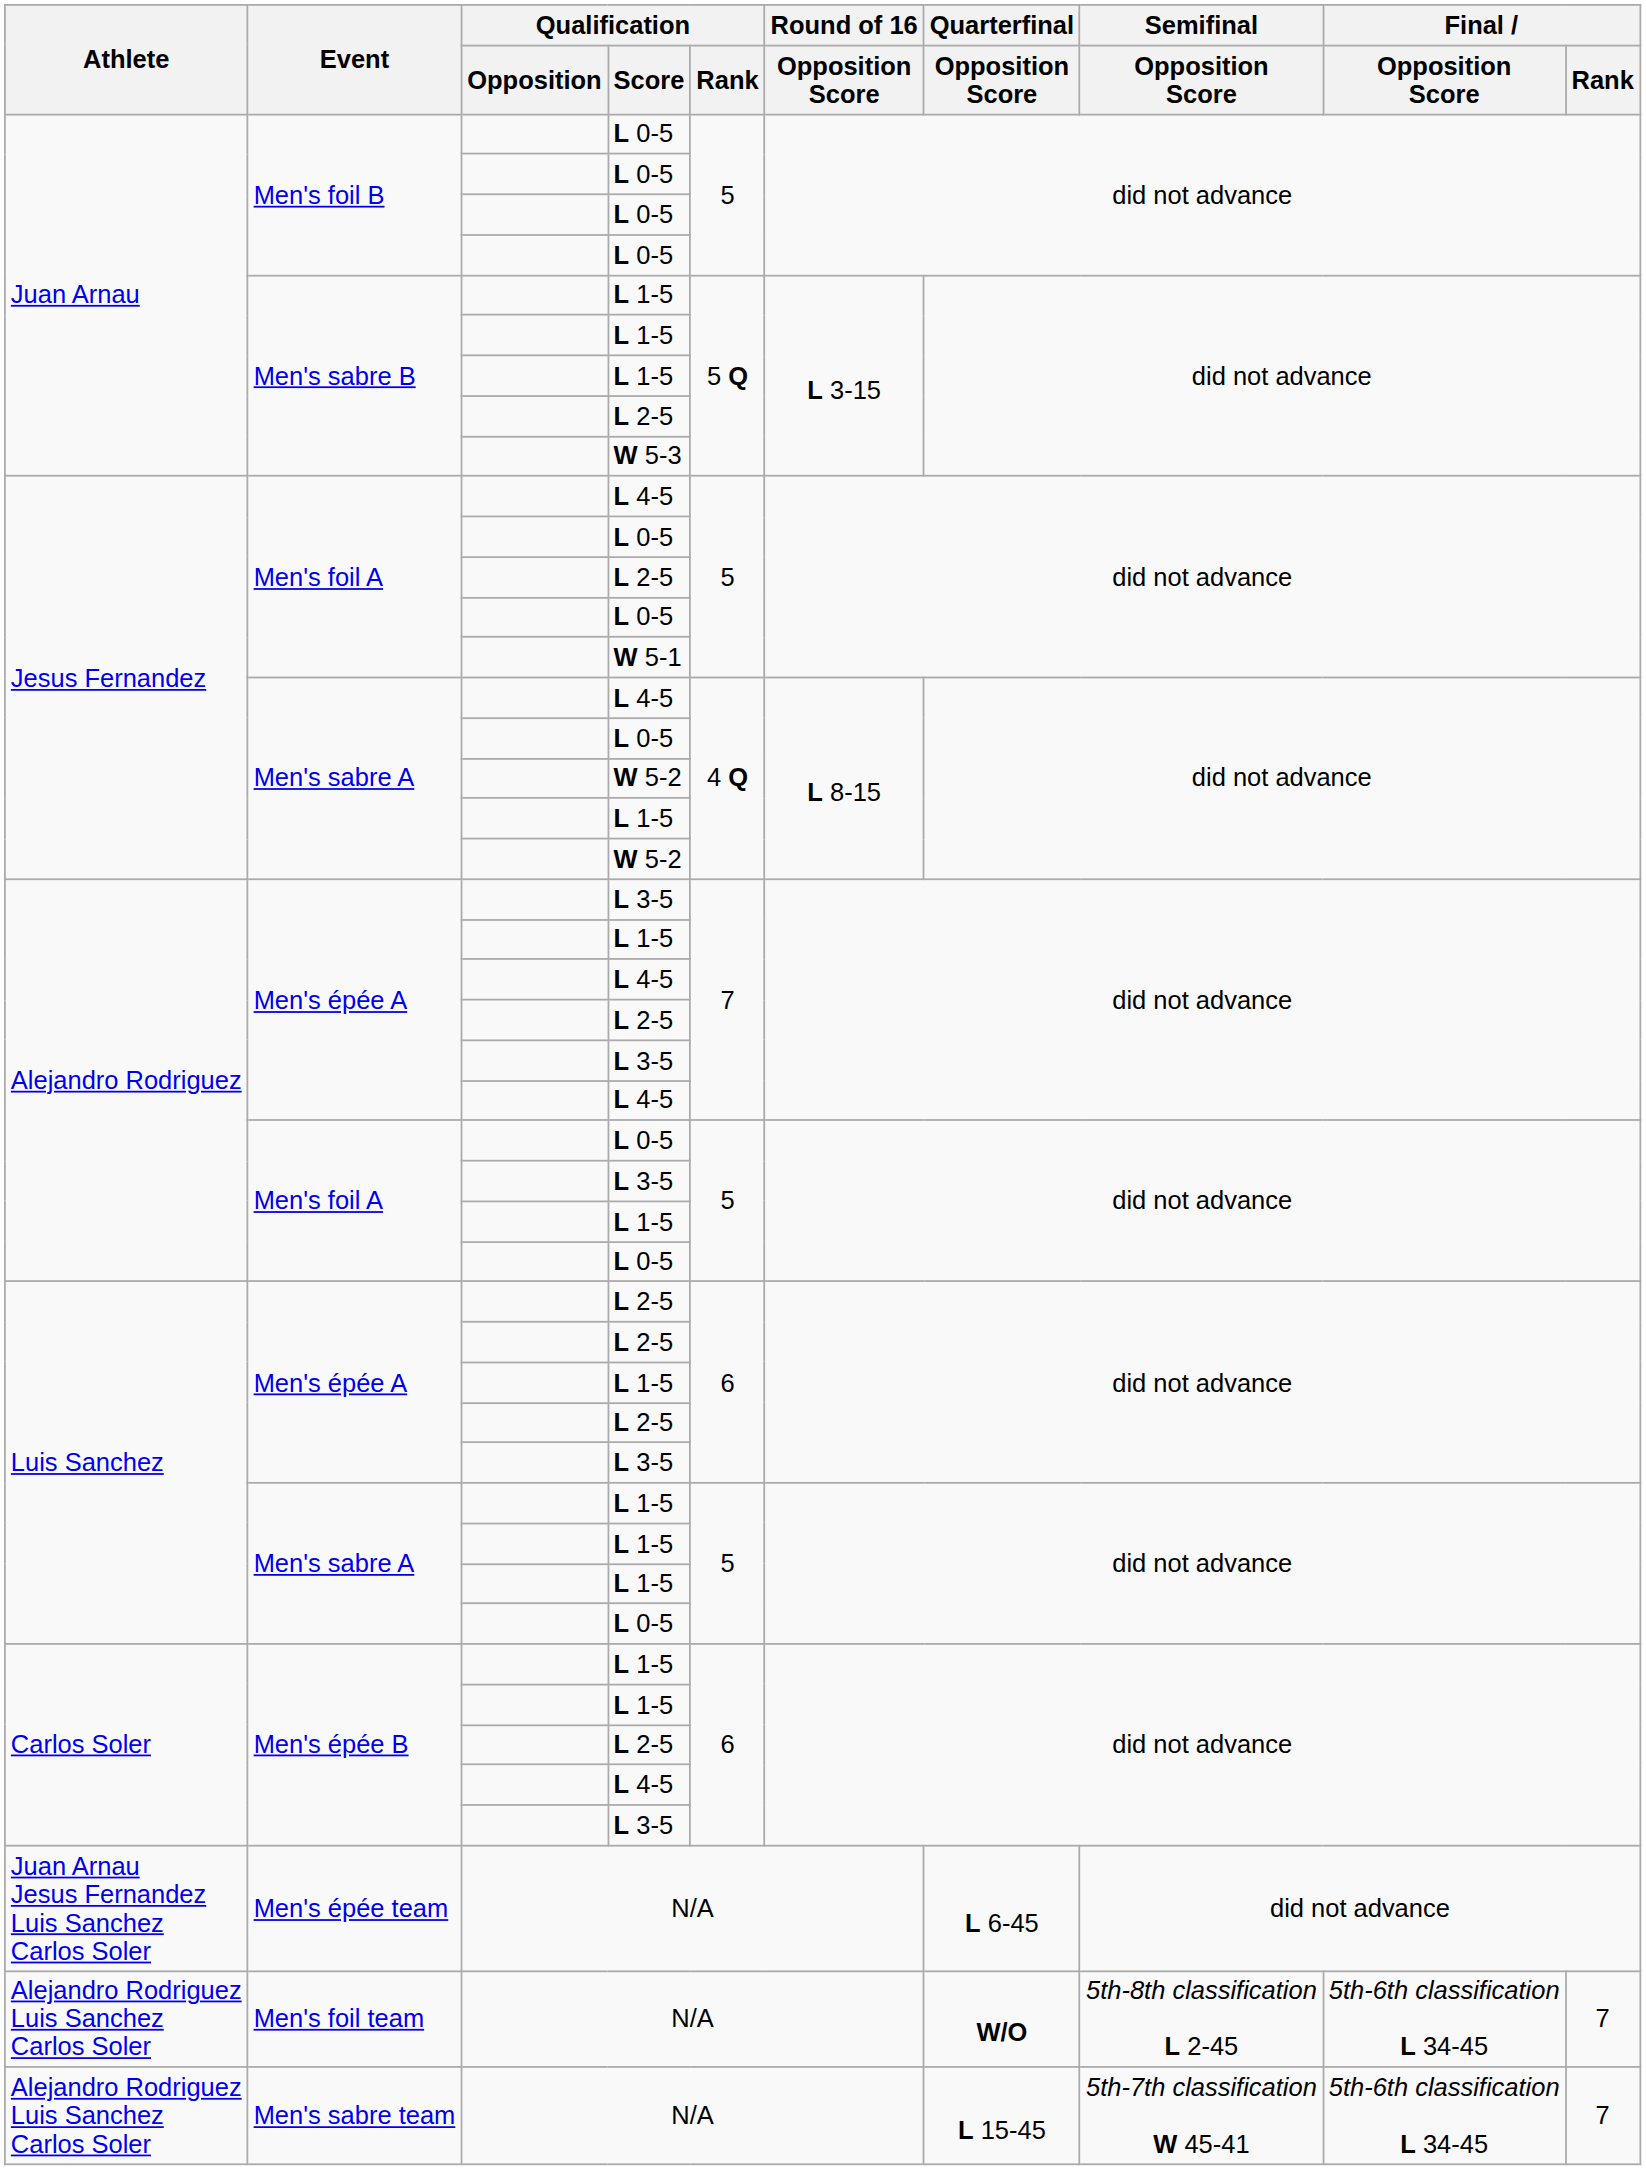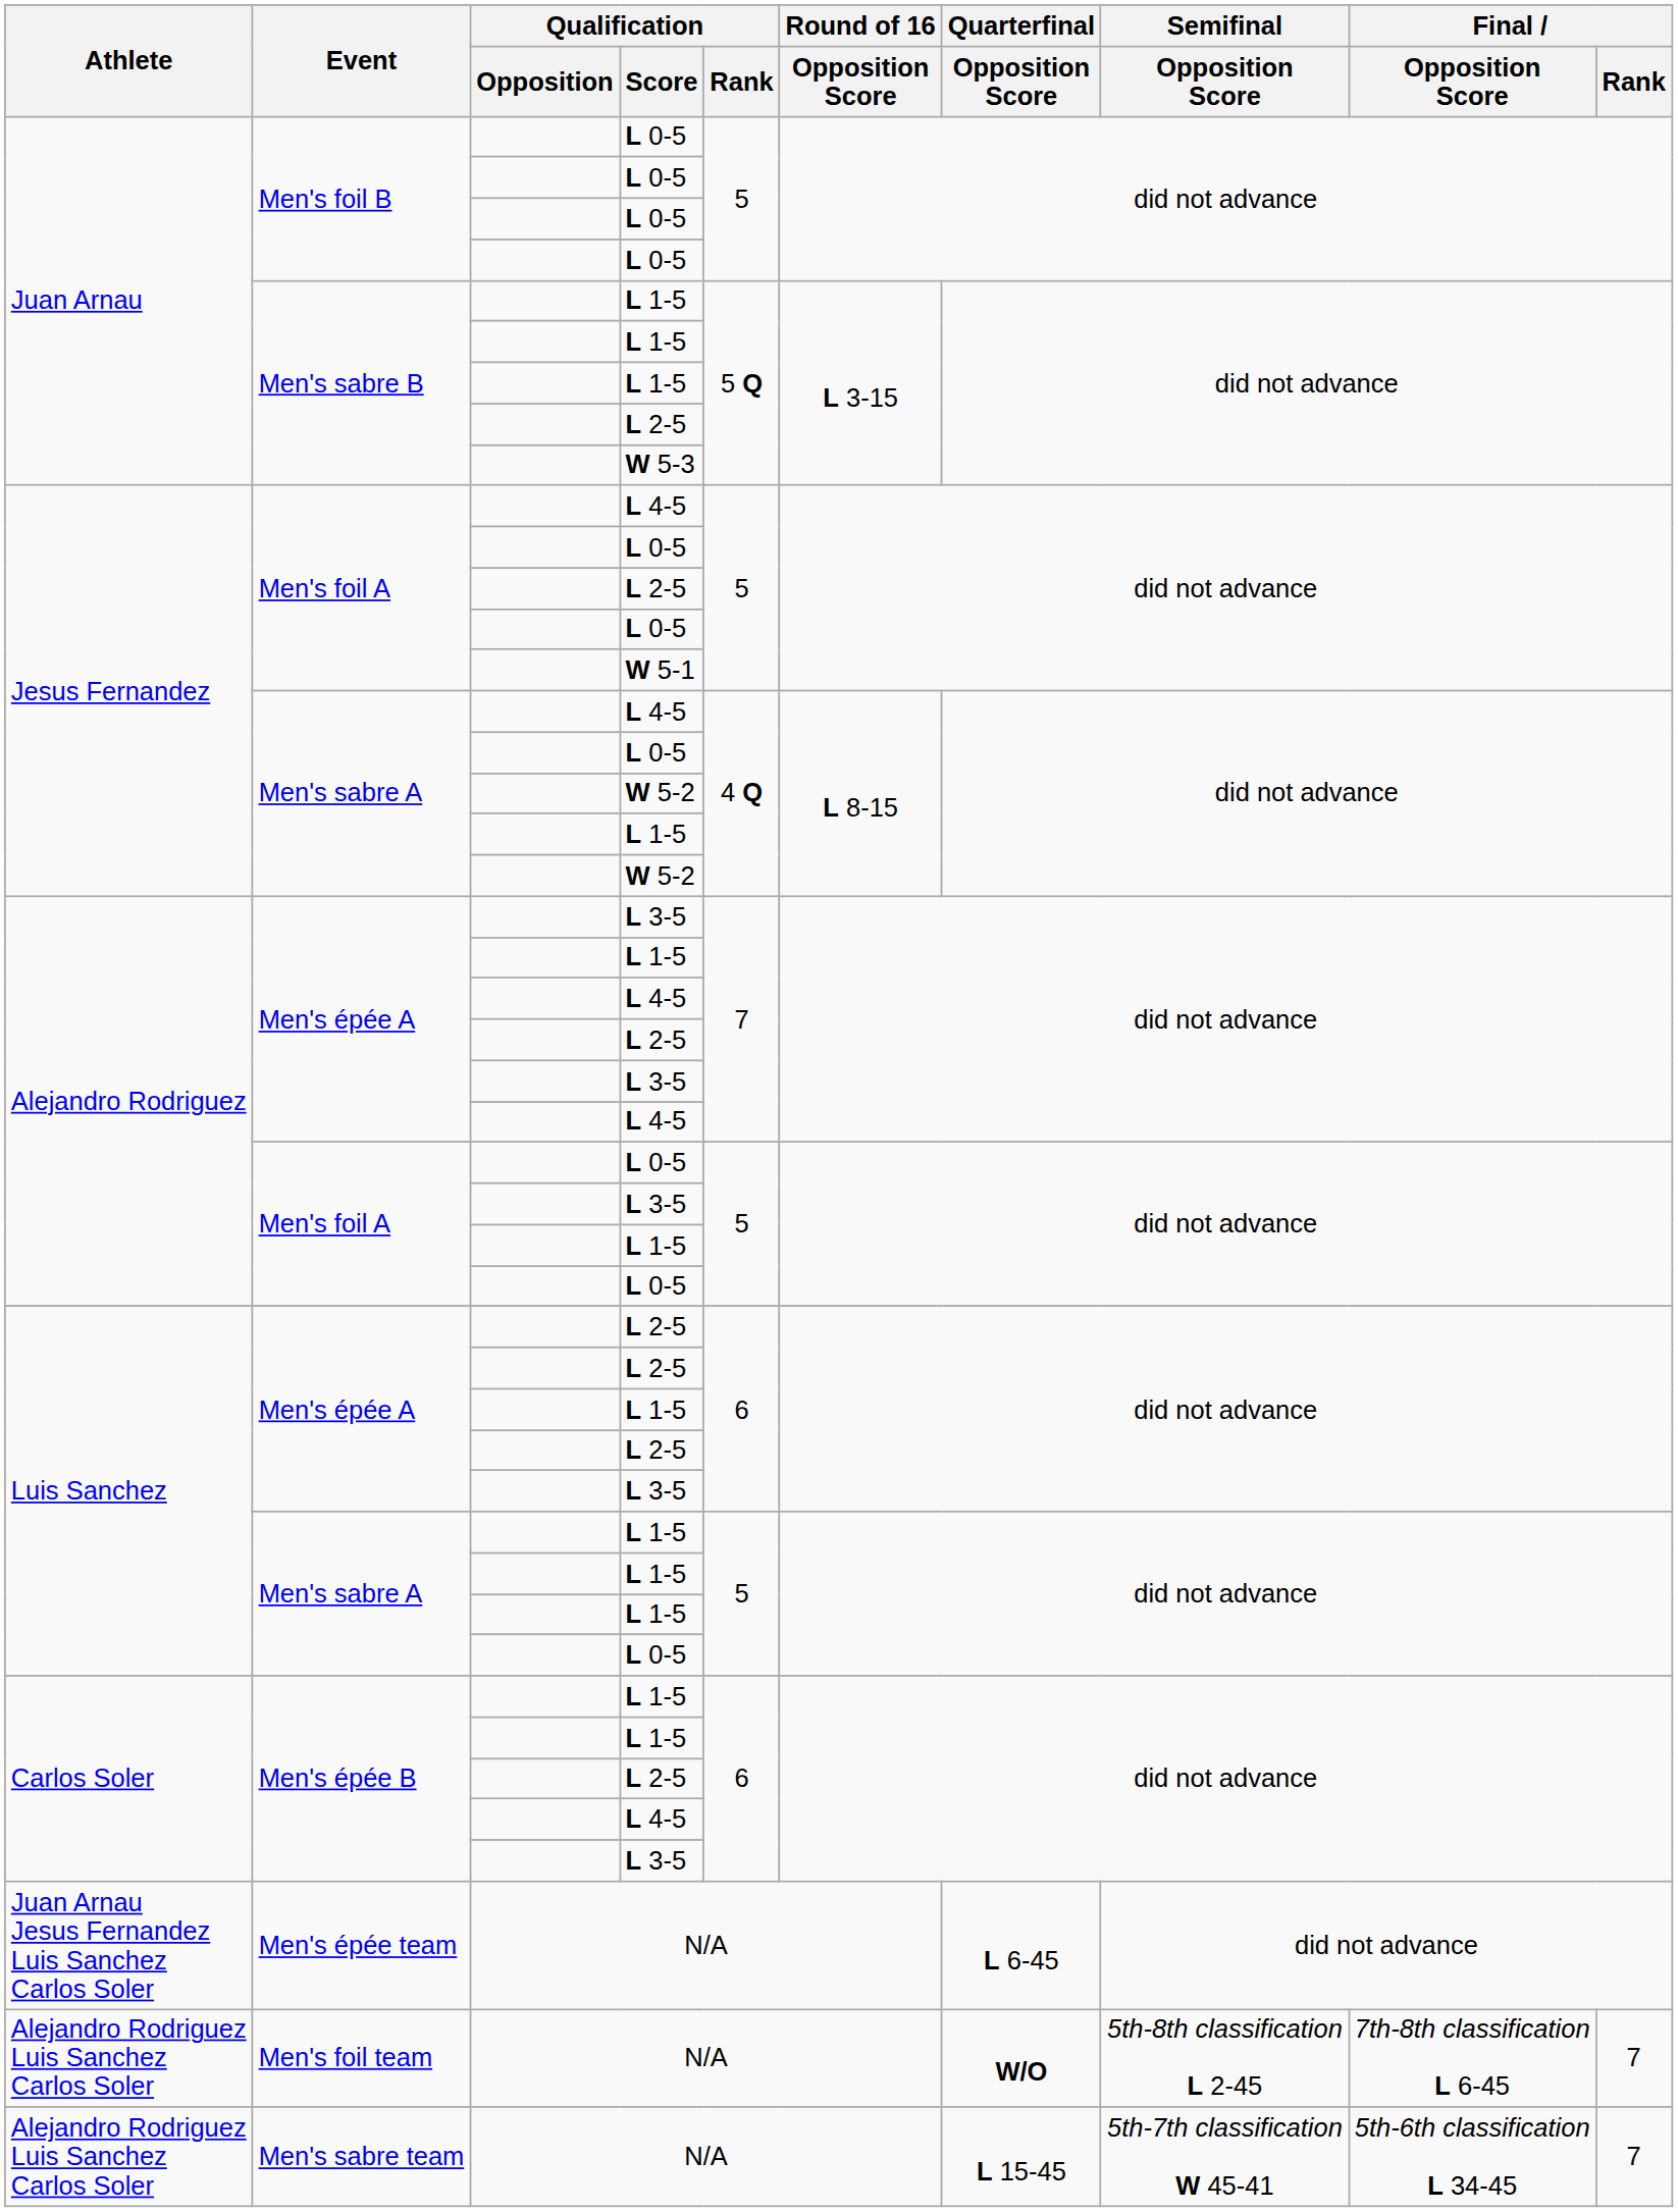Men's foil team | Final / Opposition Score: 5th-6th classification L 34-45 -> 7th-8th classification L 6-45
